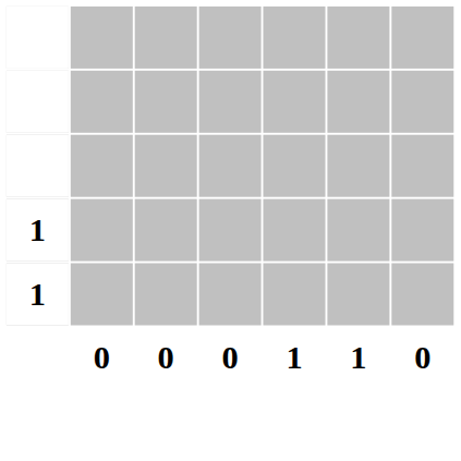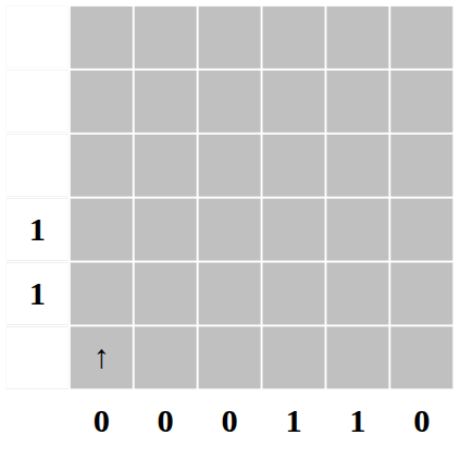+ row: ↑
